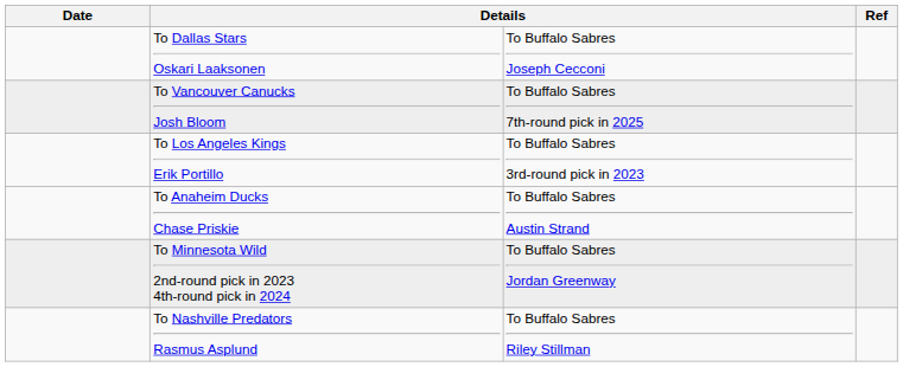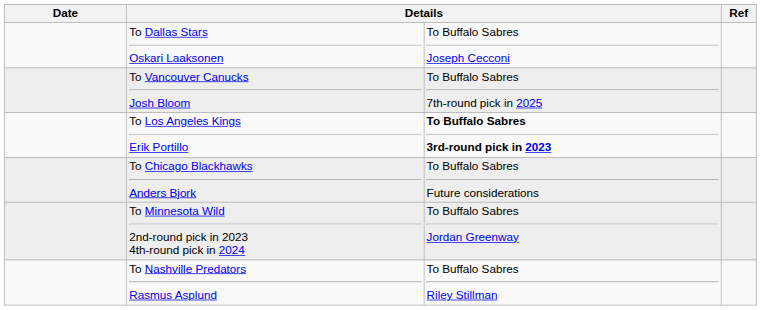To Los Angeles Kings Erik Portillo | column 3: normal -> bold
+ row: To Chicago Blackhawks Anders Bjork | To Buffalo Sabres Future considerations
- row: To Anaheim Ducks Chase Priskie | To Buffalo Sabres Austin Strand
